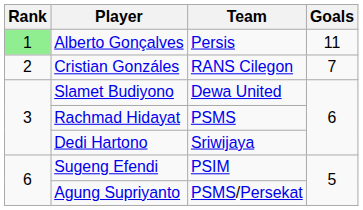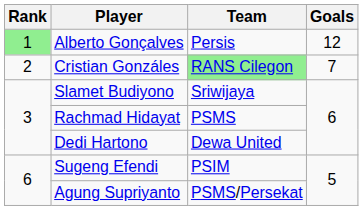Alberto Gonçalves | Goals: 11 -> 12
Cristian Gonzáles | Team: no background -> lightgreen background
Slamet Budiyono | Team: Dewa United -> Sriwijaya
Dedi Hartono | Team: Sriwijaya -> Dewa United
